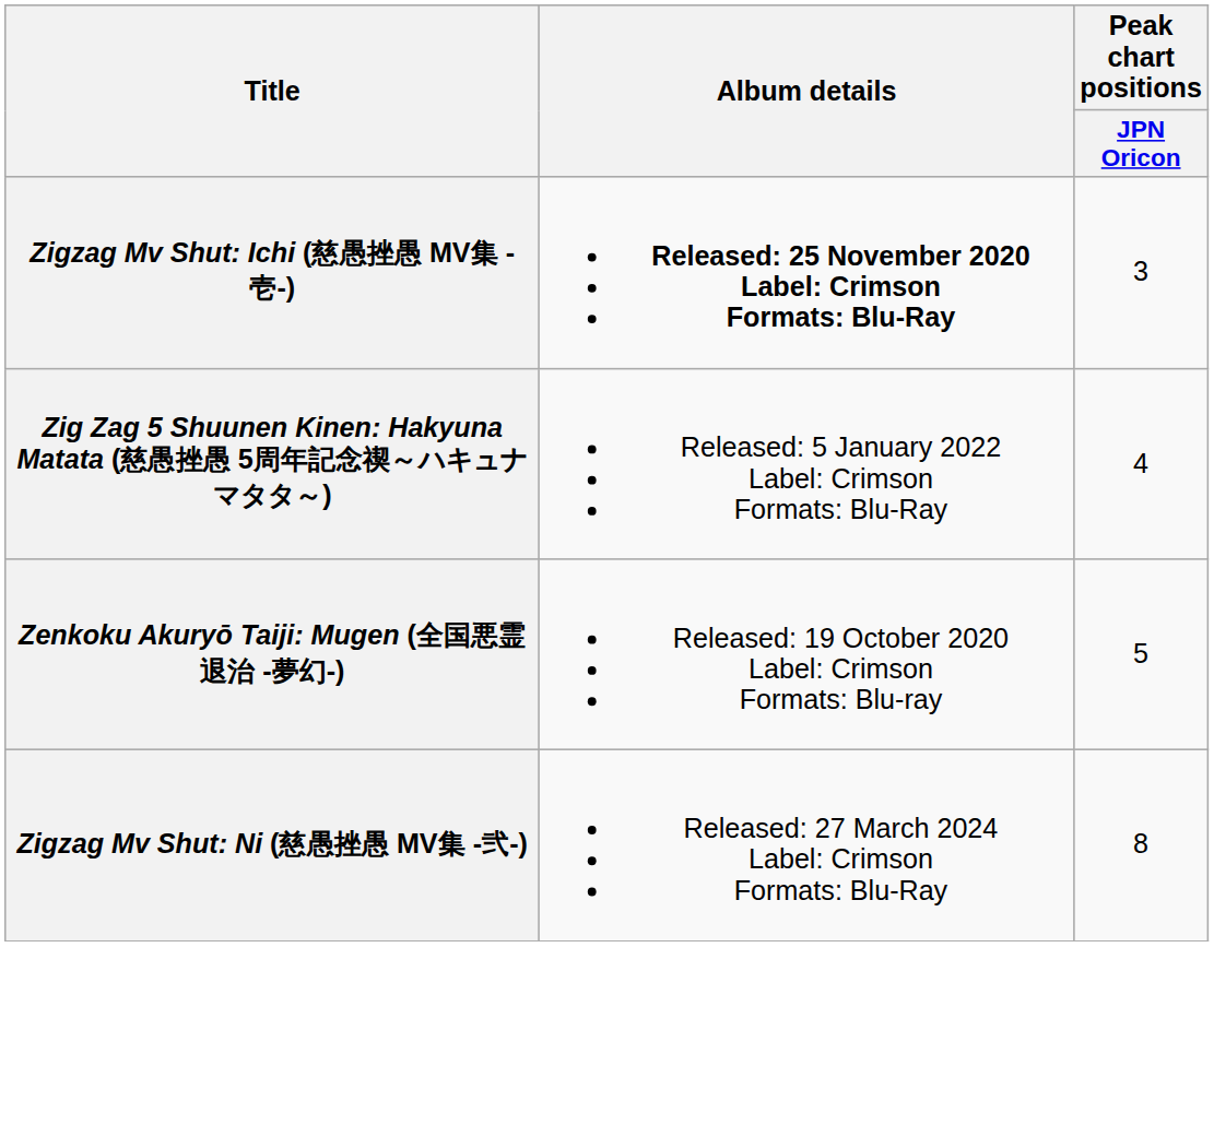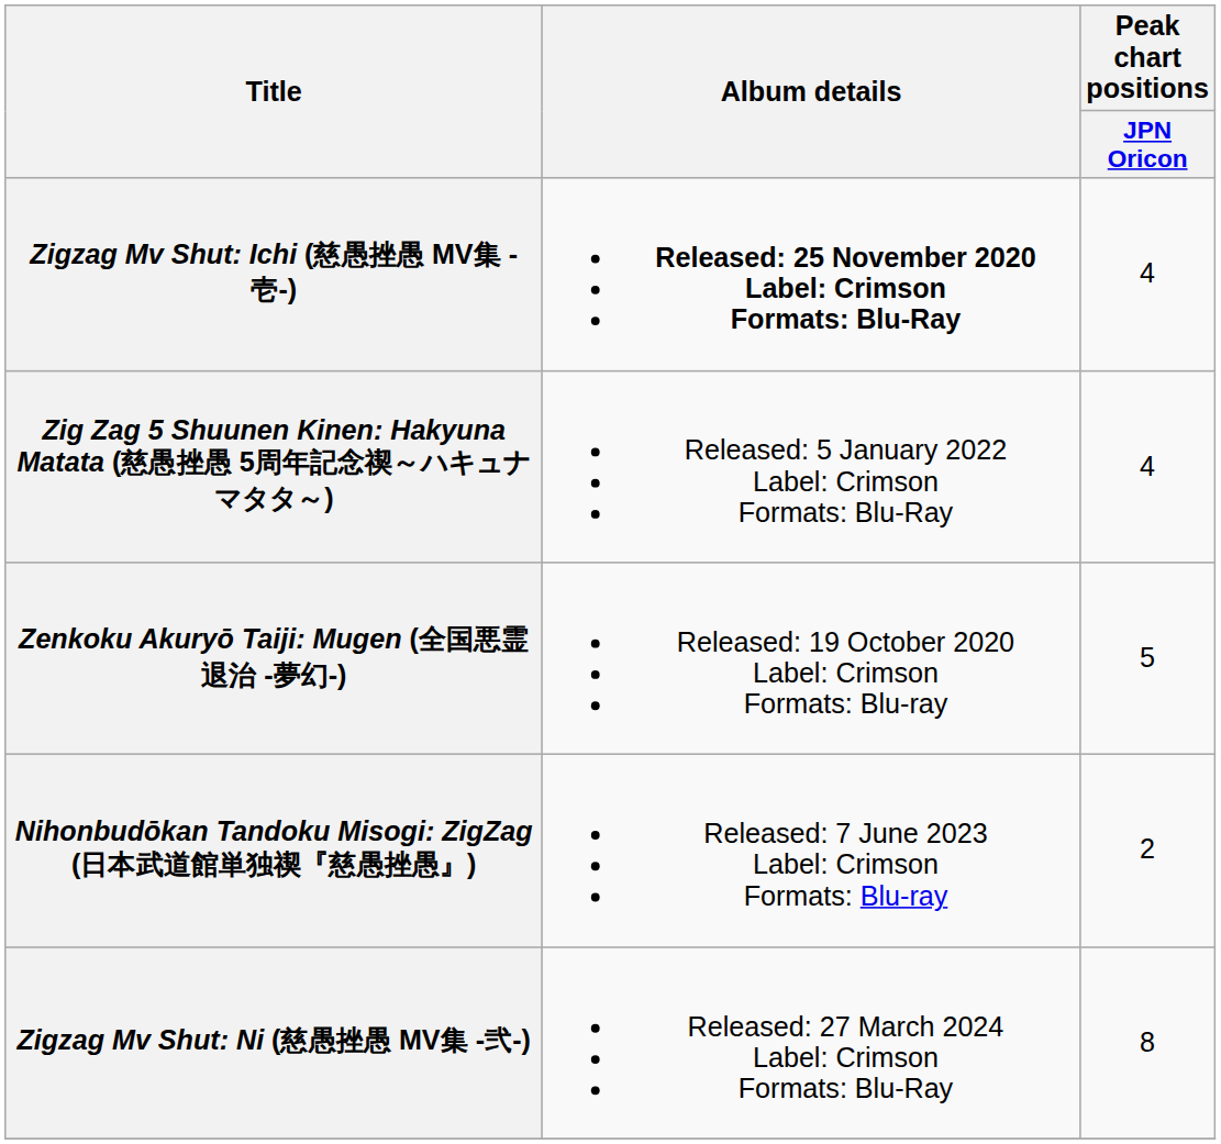Zigzag Mv Shut: Ichi (慈愚挫愚 MV集 -壱-) | Peak chart positions / JPN Oricon: 3 -> 4
+ row: Nihonbudōkan Tandoku Misogi: ZigZag (日本武道館単独禊『慈愚挫愚』) | Released: 7 June 2023 Label: Crimson Formats: Blu-ray | 2
